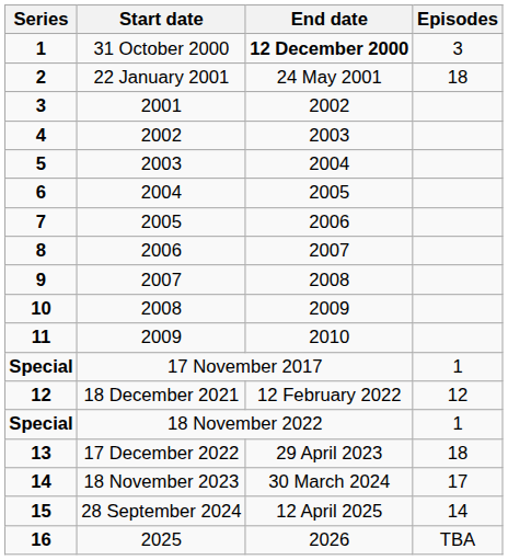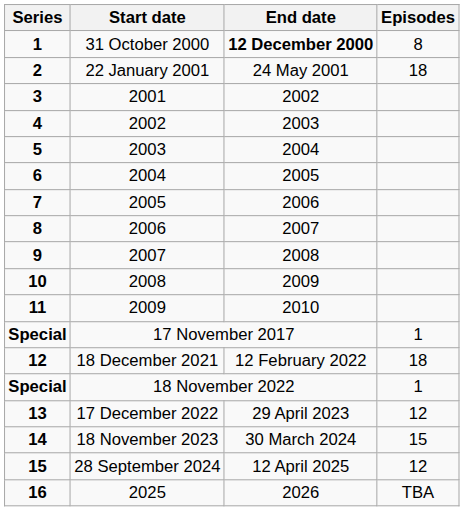31 October 2000 | Episodes: 3 -> 8
18 December 2021 | Episodes: 12 -> 18
17 December 2022 | Episodes: 18 -> 12
18 November 2023 | Episodes: 17 -> 15
28 September 2024 | Episodes: 14 -> 12
